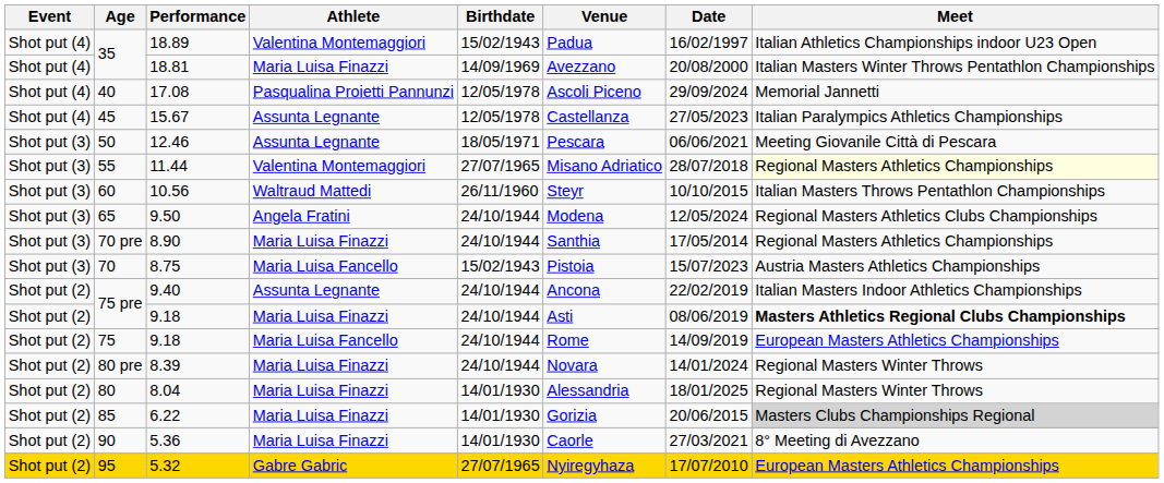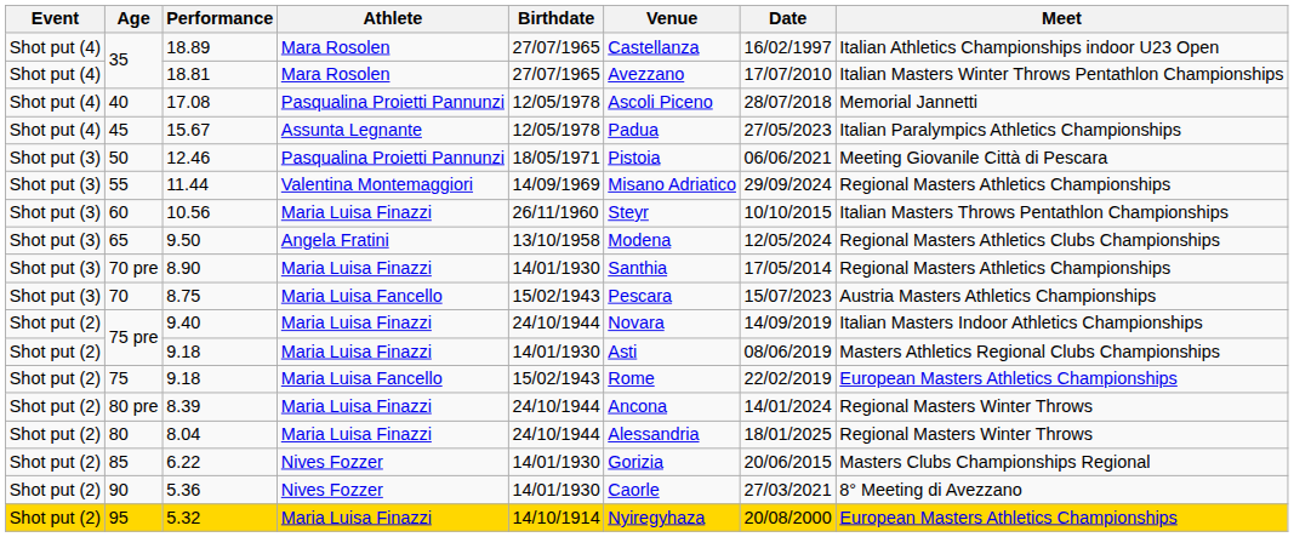18.89 | Athlete: Valentina Montemaggiori -> Mara Rosolen
18.89 | Birthdate: 15/02/1943 -> 27/07/1965
18.89 | Venue: Padua -> Castellanza
18.81 | Athlete: Maria Luisa Finazzi -> Mara Rosolen
18.81 | Birthdate: 14/09/1969 -> 27/07/1965
18.81 | Date: 20/08/2000 -> 17/07/2010
17.08 | Date: 29/09/2024 -> 28/07/2018
15.67 | Venue: Castellanza -> Padua
12.46 | Athlete: Assunta Legnante -> Pasqualina Proietti Pannunzi
12.46 | Venue: Pescara -> Pistoia
11.44 | Birthdate: 27/07/1965 -> 14/09/1969
11.44 | Date: 28/07/2018 -> 29/09/2024
11.44 | Meet: lightyellow background -> no background
10.56 | Athlete: Waltraud Mattedi -> Maria Luisa Finazzi
9.50 | Birthdate: 24/10/1944 -> 13/10/1958
8.90 | Birthdate: 24/10/1944 -> 14/01/1930
8.75 | Venue: Pistoia -> Pescara
9.40 | Athlete: Assunta Legnante -> Maria Luisa Finazzi
9.40 | Venue: Ancona -> Novara
9.40 | Date: 22/02/2019 -> 14/09/2019
75 pre / 9.18 | Birthdate: 24/10/1944 -> 14/01/1930
75 pre / 9.18 | Meet: bold -> normal
75 / 9.18 | Birthdate: 24/10/1944 -> 15/02/1943
75 / 9.18 | Date: 14/09/2019 -> 22/02/2019
8.39 | Venue: Novara -> Ancona
8.04 | Birthdate: 14/01/1930 -> 24/10/1944
6.22 | Athlete: Maria Luisa Finazzi -> Nives Fozzer
6.22 | Meet: lightgrey background -> no background
5.36 | Athlete: Maria Luisa Finazzi -> Nives Fozzer
5.32 | Athlete: Gabre Gabric -> Maria Luisa Finazzi
5.32 | Birthdate: 27/07/1965 -> 14/10/1914
5.32 | Date: 17/07/2010 -> 20/08/2000
